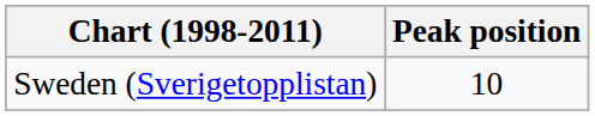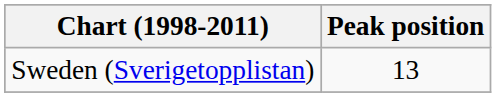Sweden (Sverigetopplistan) | Peak position: 10 -> 13
